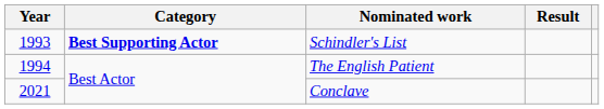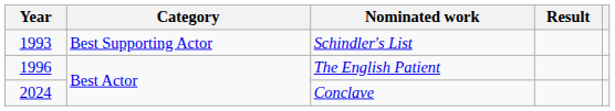Schindler's List | Category: bold -> normal
The English Patient | Year: 1994 -> 1996
Conclave | Year: 2021 -> 2024
